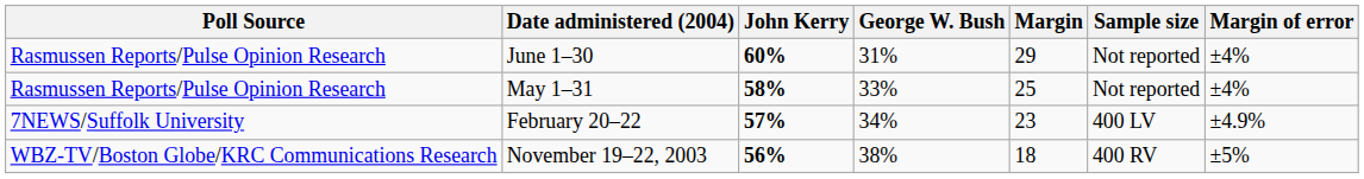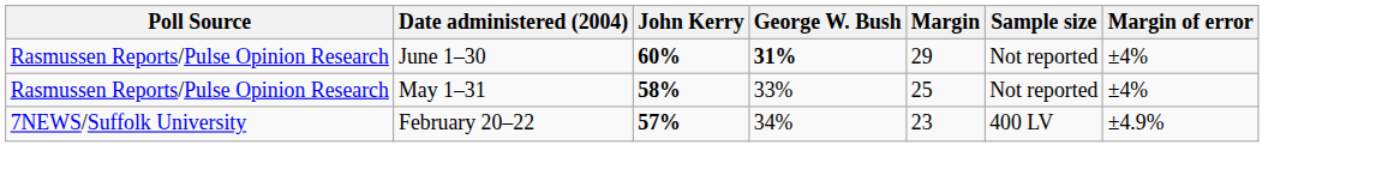June 1–30 | George W. Bush: normal -> bold
- row: WBZ-TV/Boston Globe/KRC Communications Research | November 19–22, 2003 | 56% | 38% | 18 | 400 RV | ±5%
